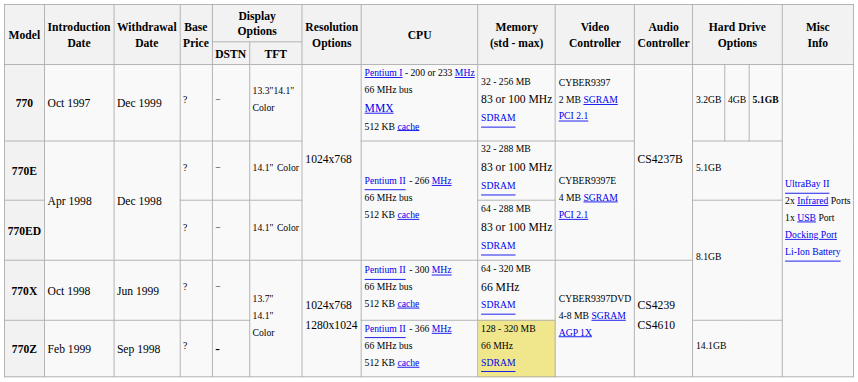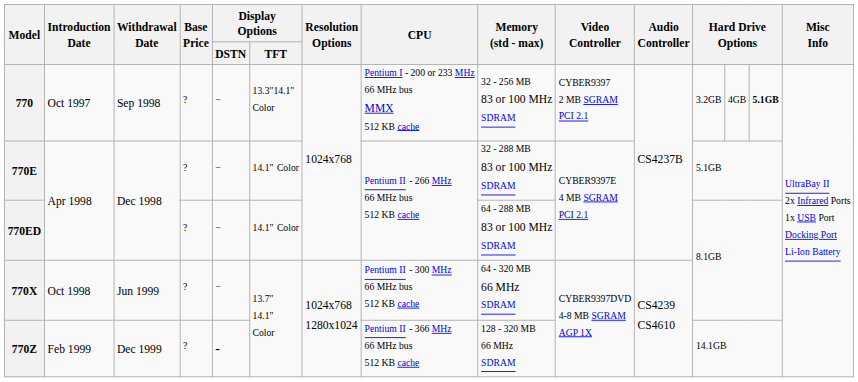770 | Withdrawal Date: Dec 1999 -> Sep 1998
770Z | Withdrawal Date: Sep 1998 -> Dec 1999
770Z | Memory (std - max): khaki background -> no background
